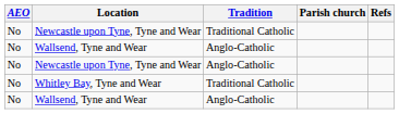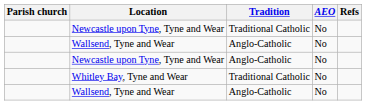columns swapped: Parish church <-> AEO
